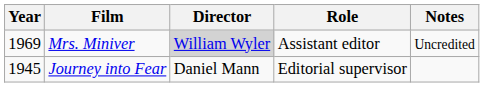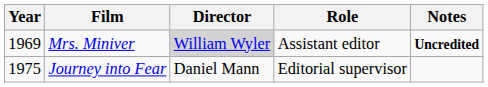Mrs. Miniver | Notes: normal -> bold
Journey into Fear | Year: 1945 -> 1975
